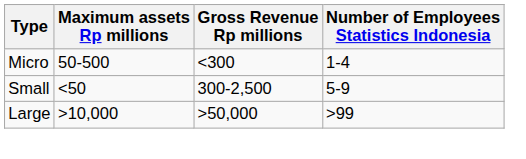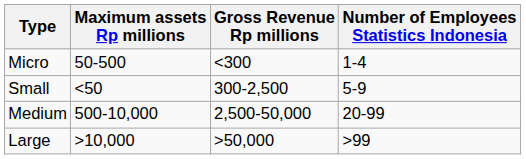+ row: Medium | 500-10,000 | 2,500-50,000 | 20-99
